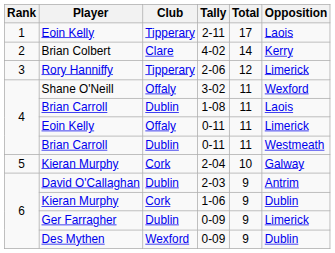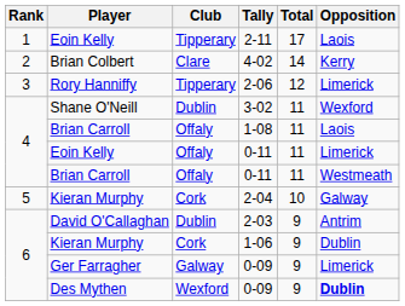3-02 | Club: Offaly -> Dublin
1-08 | Club: Dublin -> Offaly
Brian Carroll / 0-11 | Club: Dublin -> Offaly
Ger Farragher / 0-09 | Club: Dublin -> Galway
Des Mythen / 0-09 | Opposition: normal -> bold
